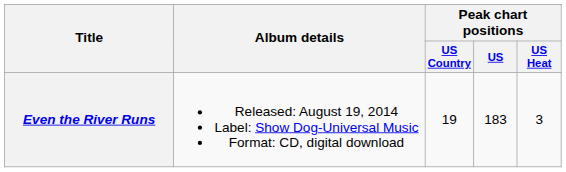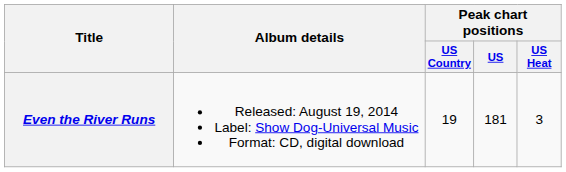Even the River Runs | Peak chart positions / US: 183 -> 181
